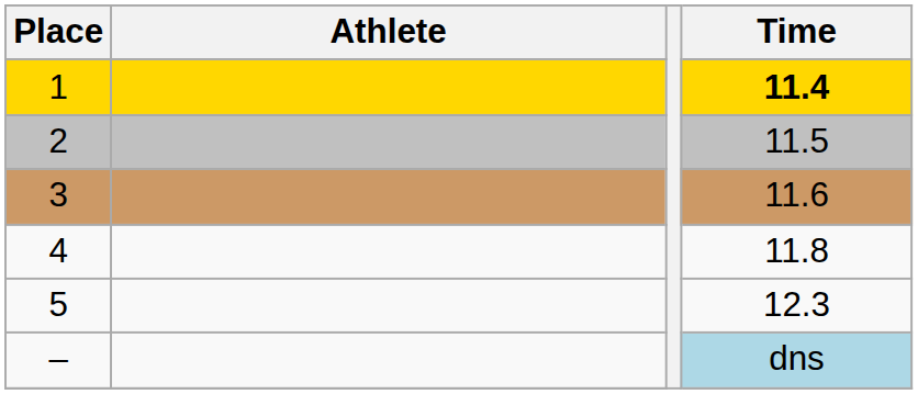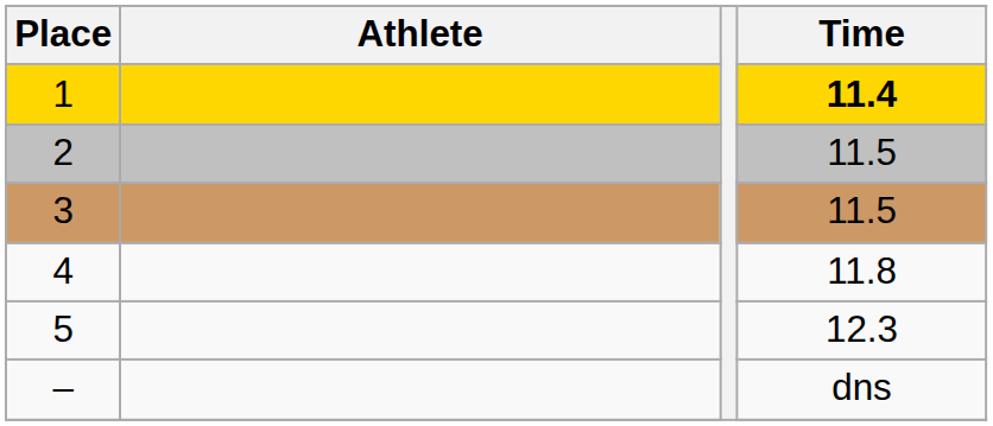3 | Time: 11.6 -> 11.5
– | Time: lightblue background -> no background
